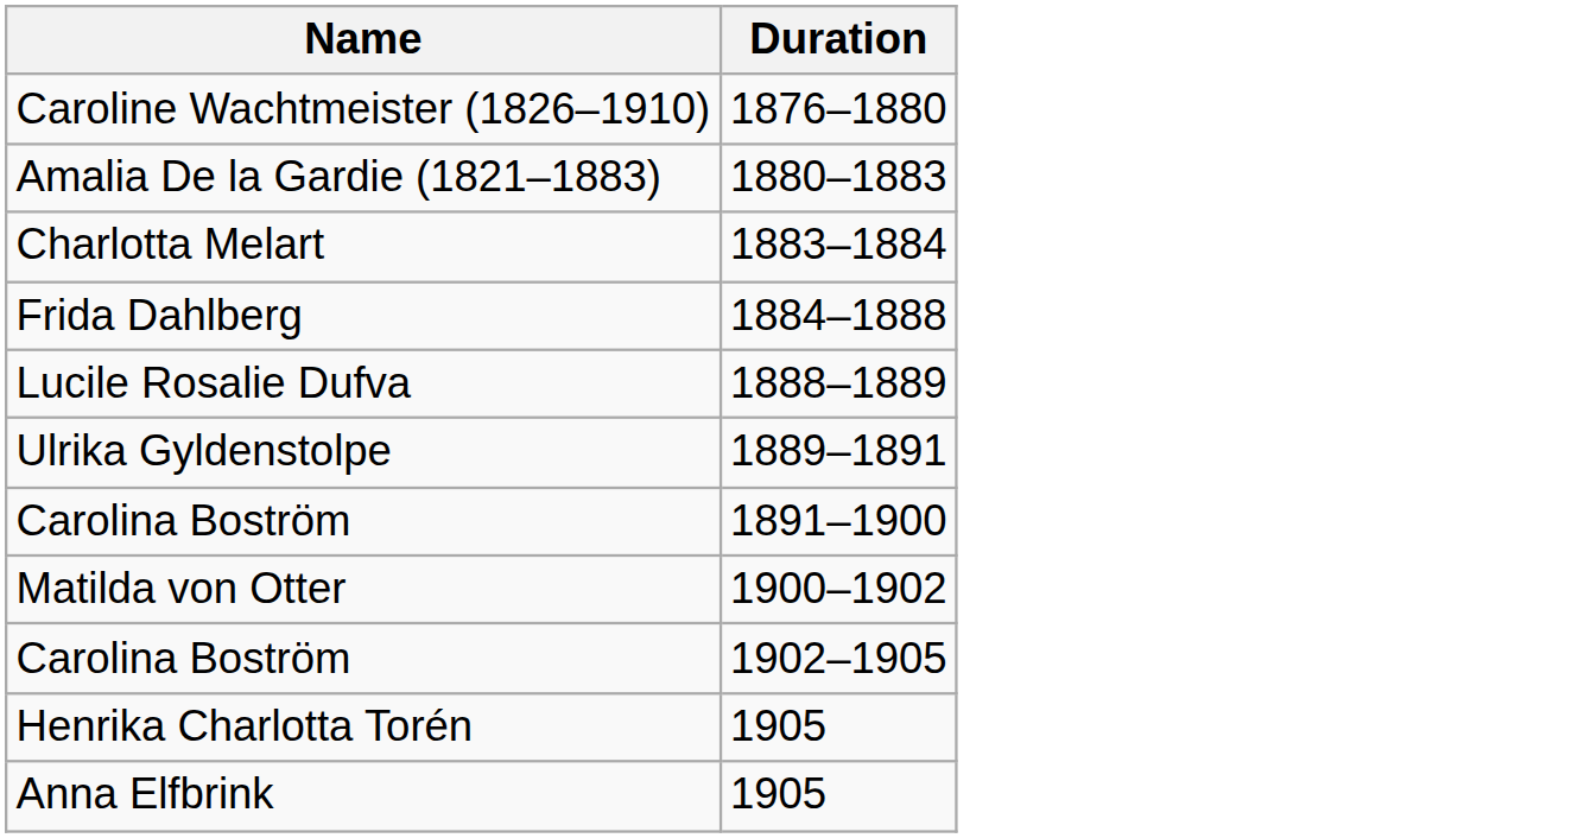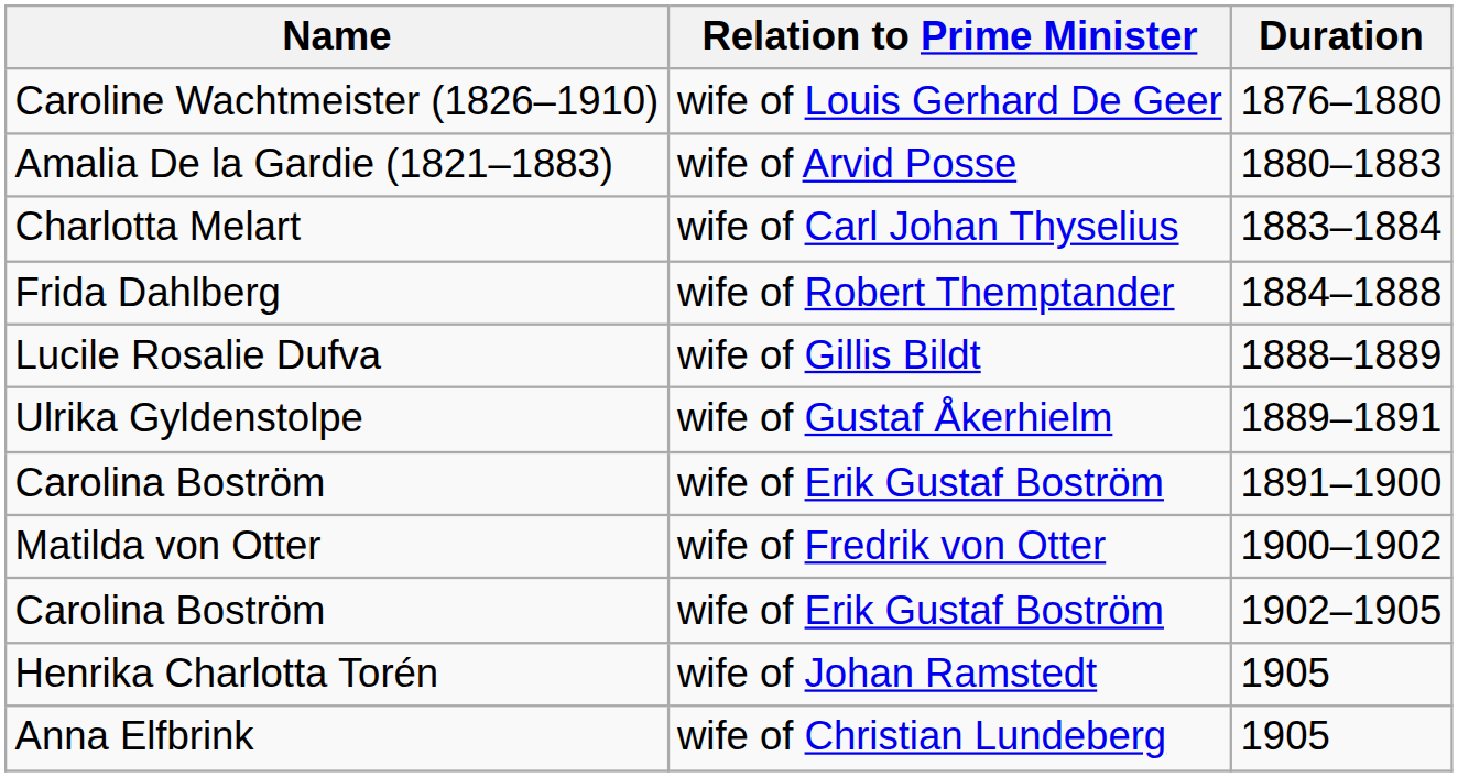+ column: Relation to Prime Minister | wife of Louis Gerhard De Geer | wife of Arvid Posse | wife of Carl Johan Thyselius | wife of Robert Themptander | wife of Gillis Bildt | wife of Gustaf Åkerhielm | wife of Erik Gustaf Boström | wife of Fredrik von Otter | wife of Erik Gustaf Boström | wife of Johan Ramstedt | wife of Christian Lundeberg
